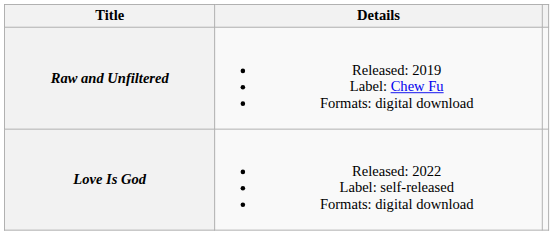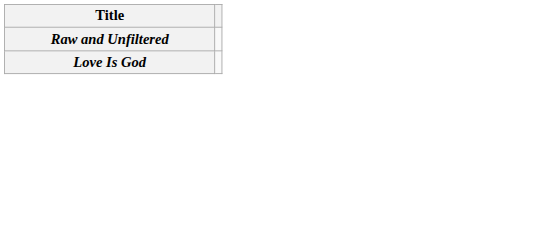- column: Details | Released: 2019 Label: Chew Fu Formats: digital download | Released: 2022 Label: self-released Formats: digital download
